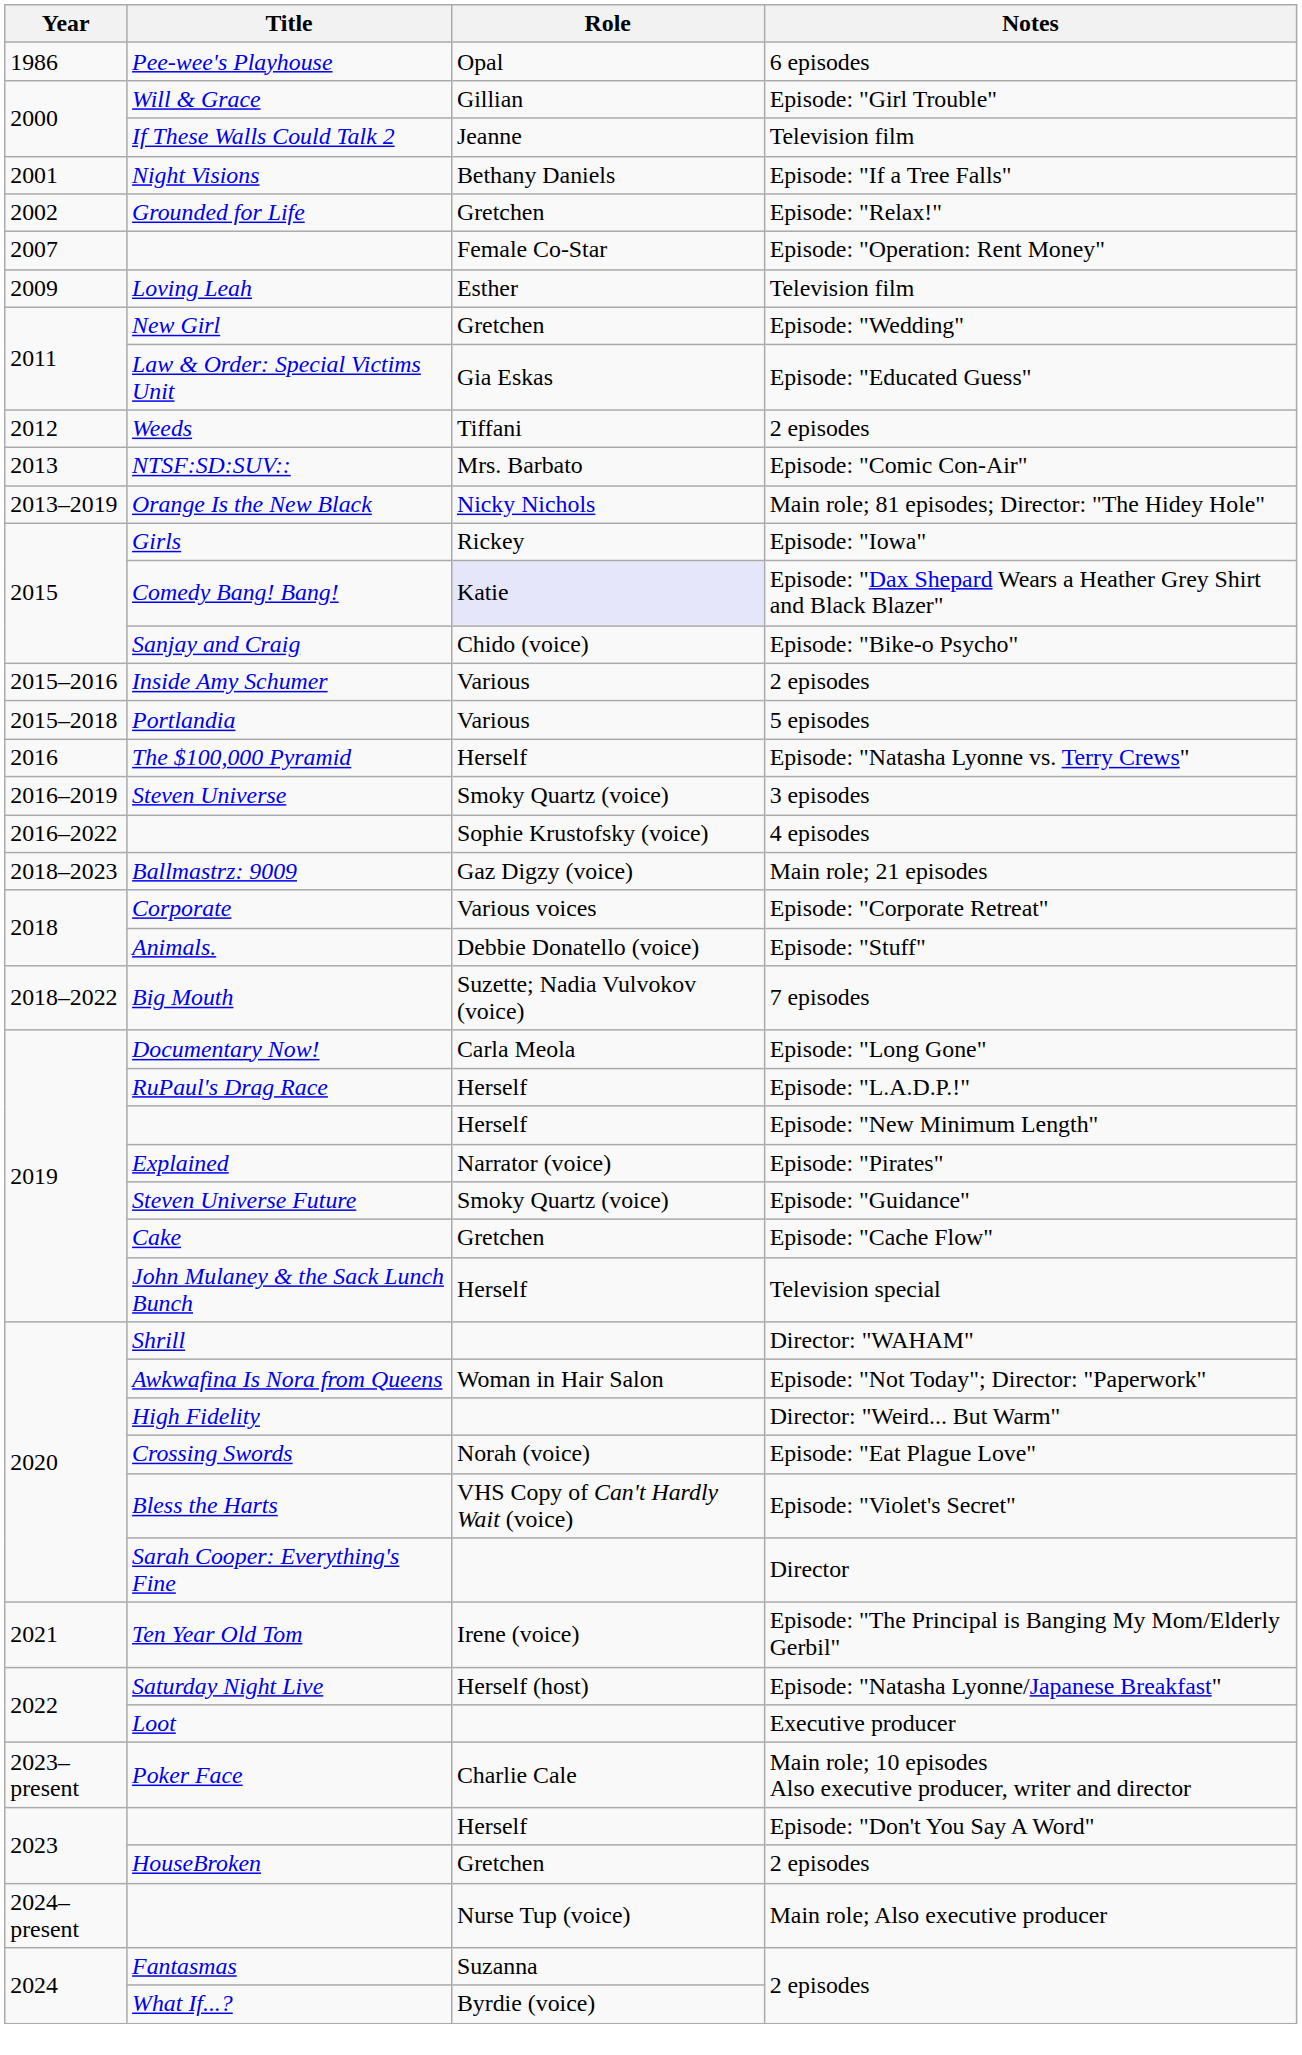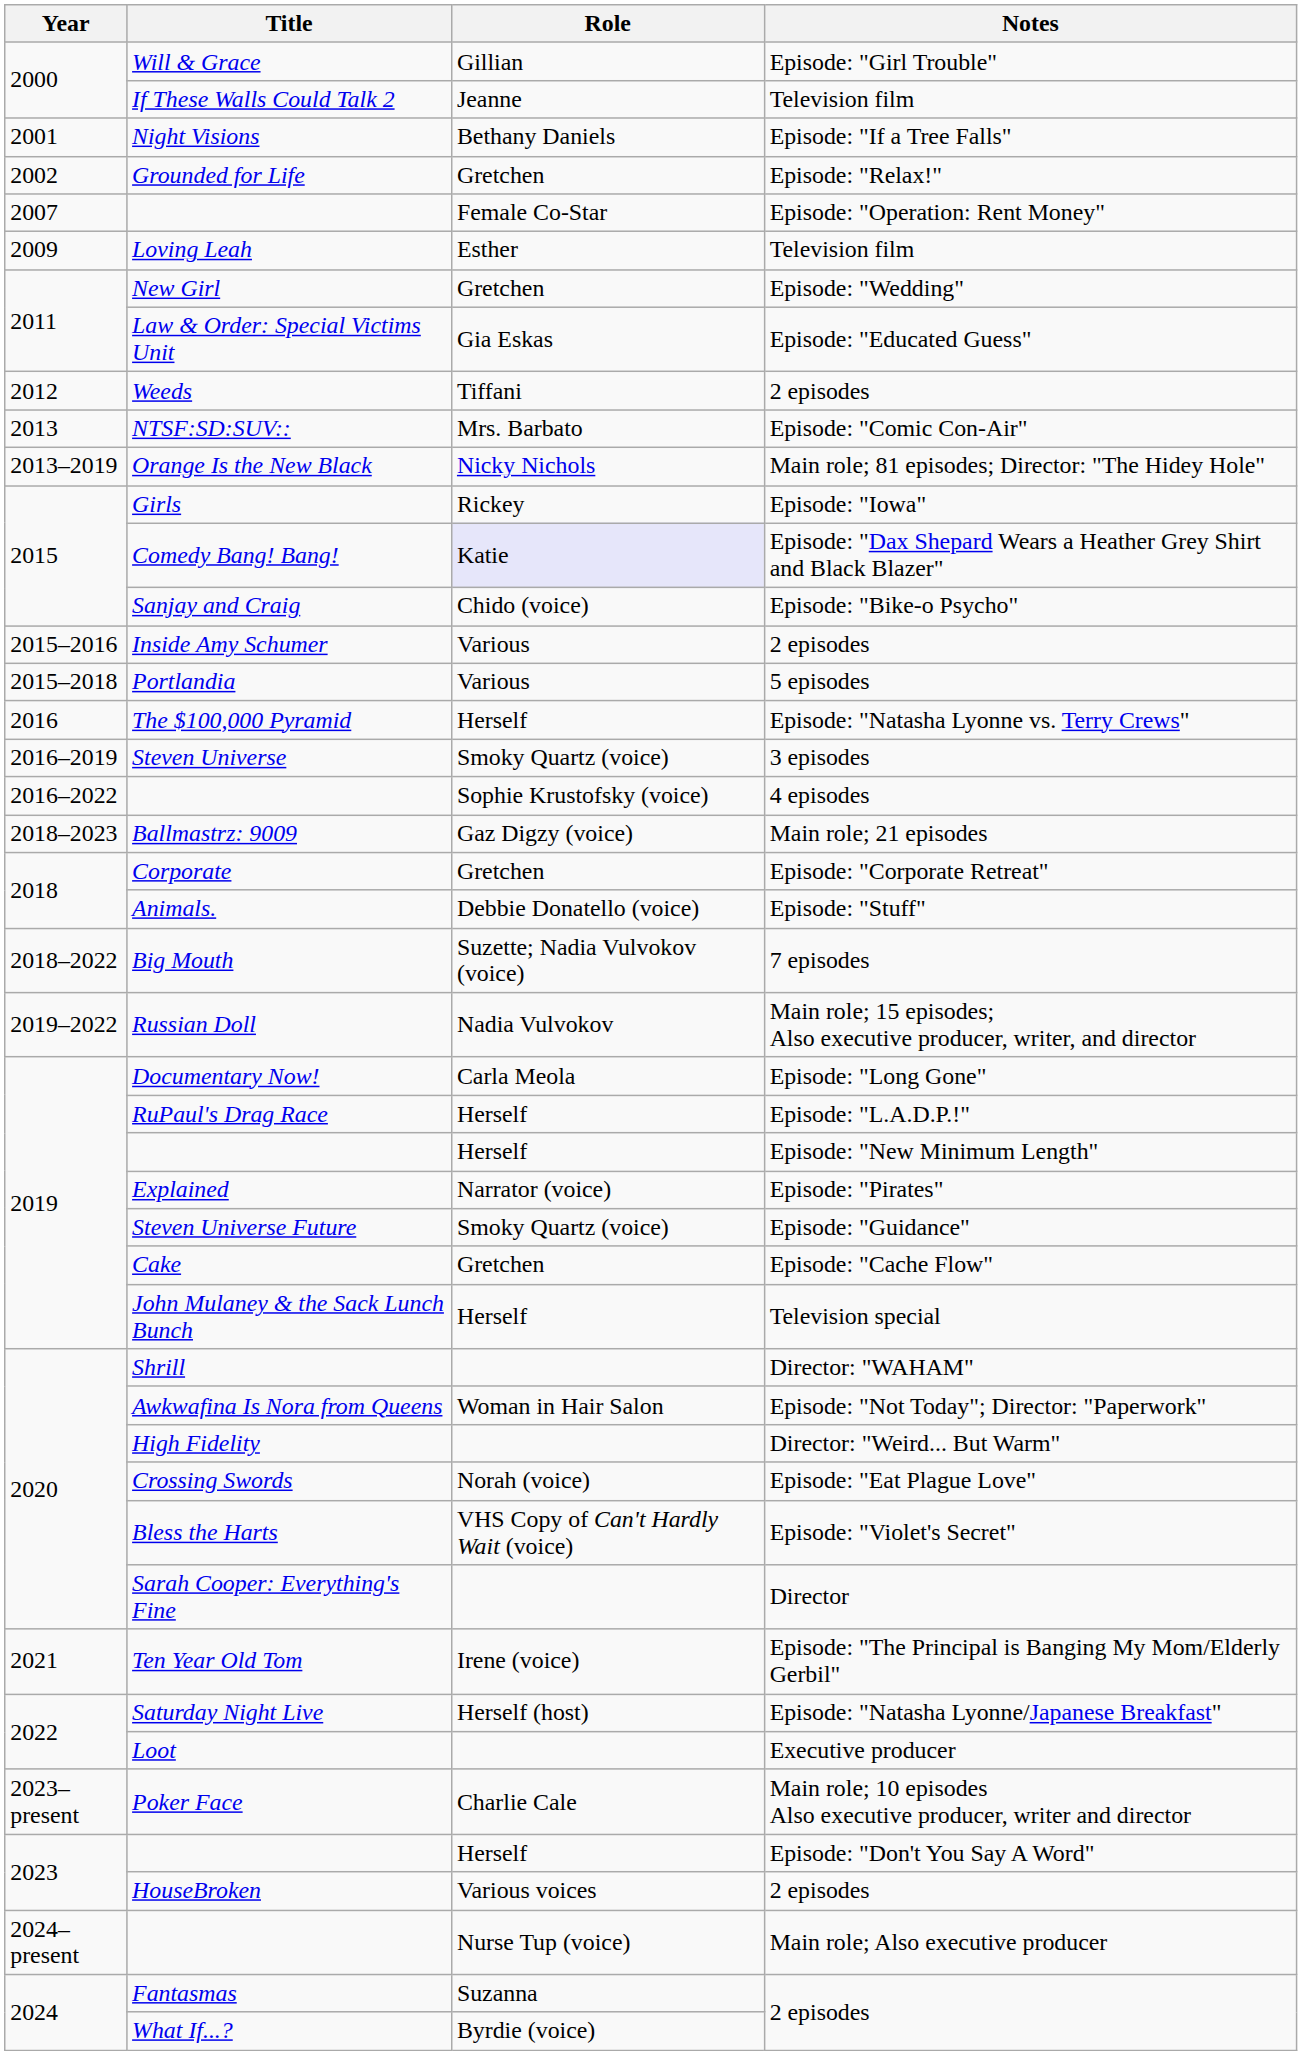- row: 1986 | Pee-wee's Playhouse | Opal | 6 episodes
Corporate | Role: Various voices -> Gretchen
+ row: 2019–2022 | Russian Doll | Nadia Vulvokov | Main role; 15 episodes; Also executive producer, writer, and director
HouseBroken | Role: Gretchen -> Various voices
